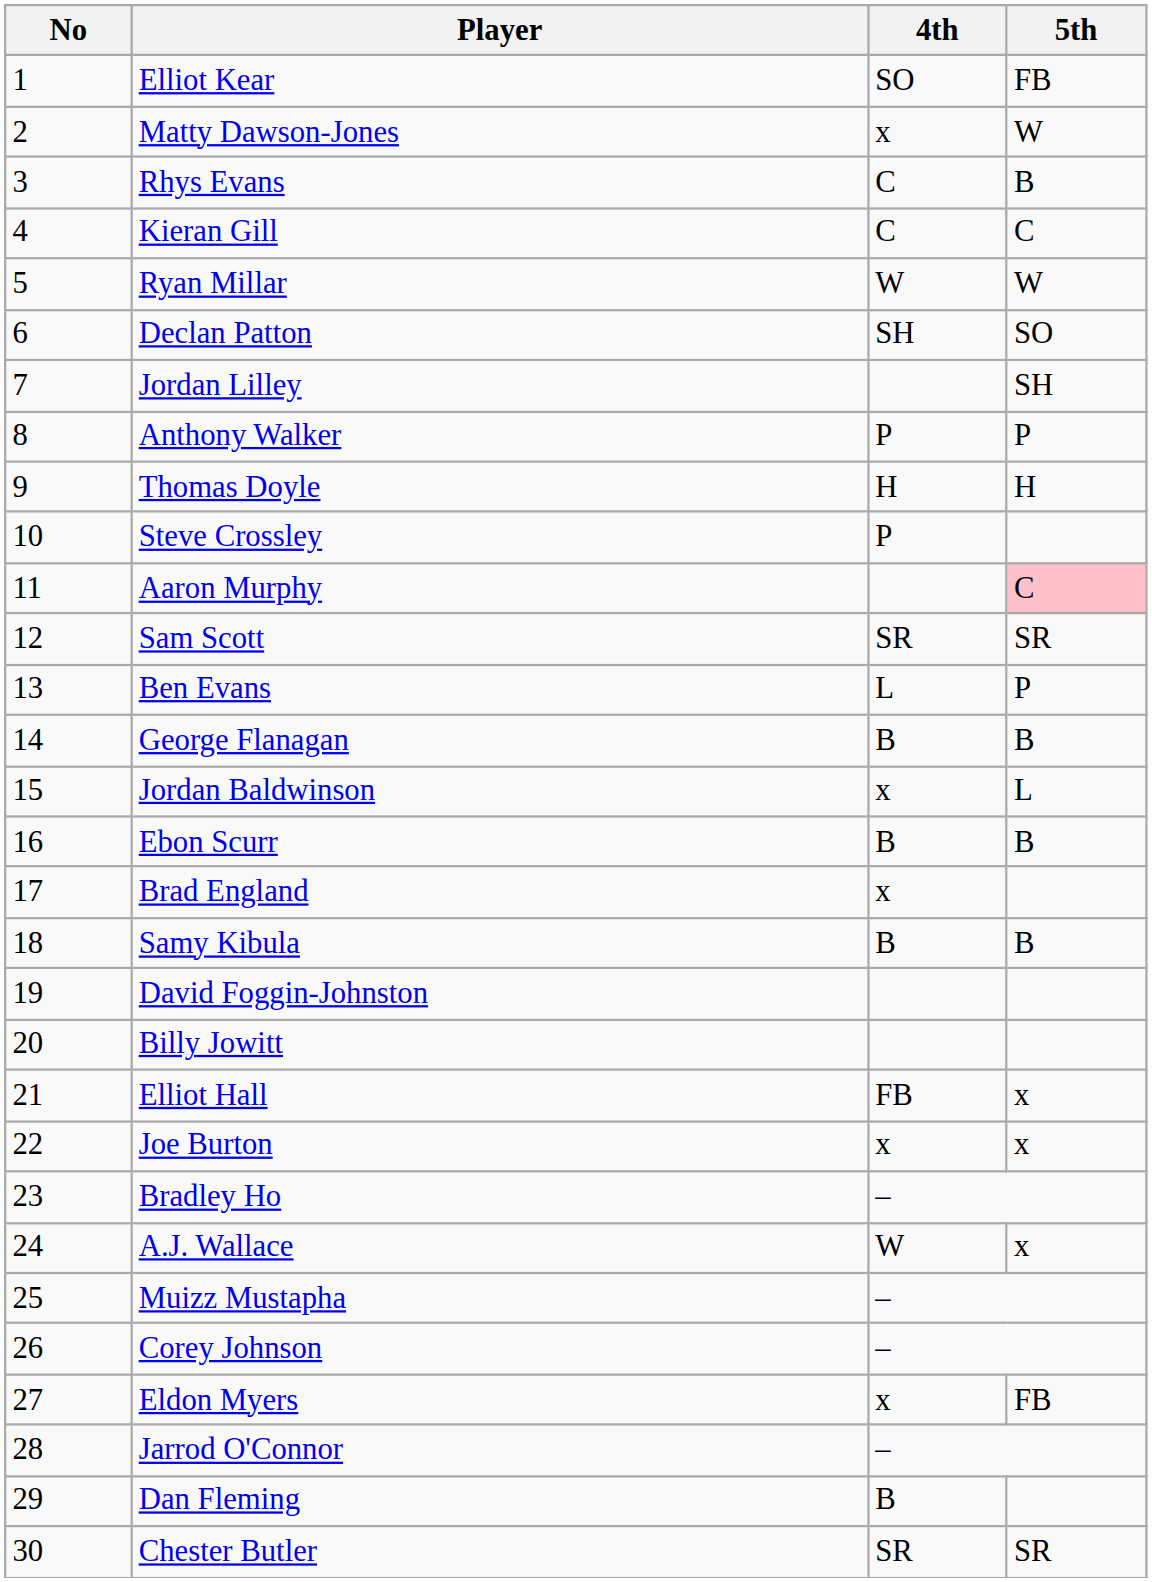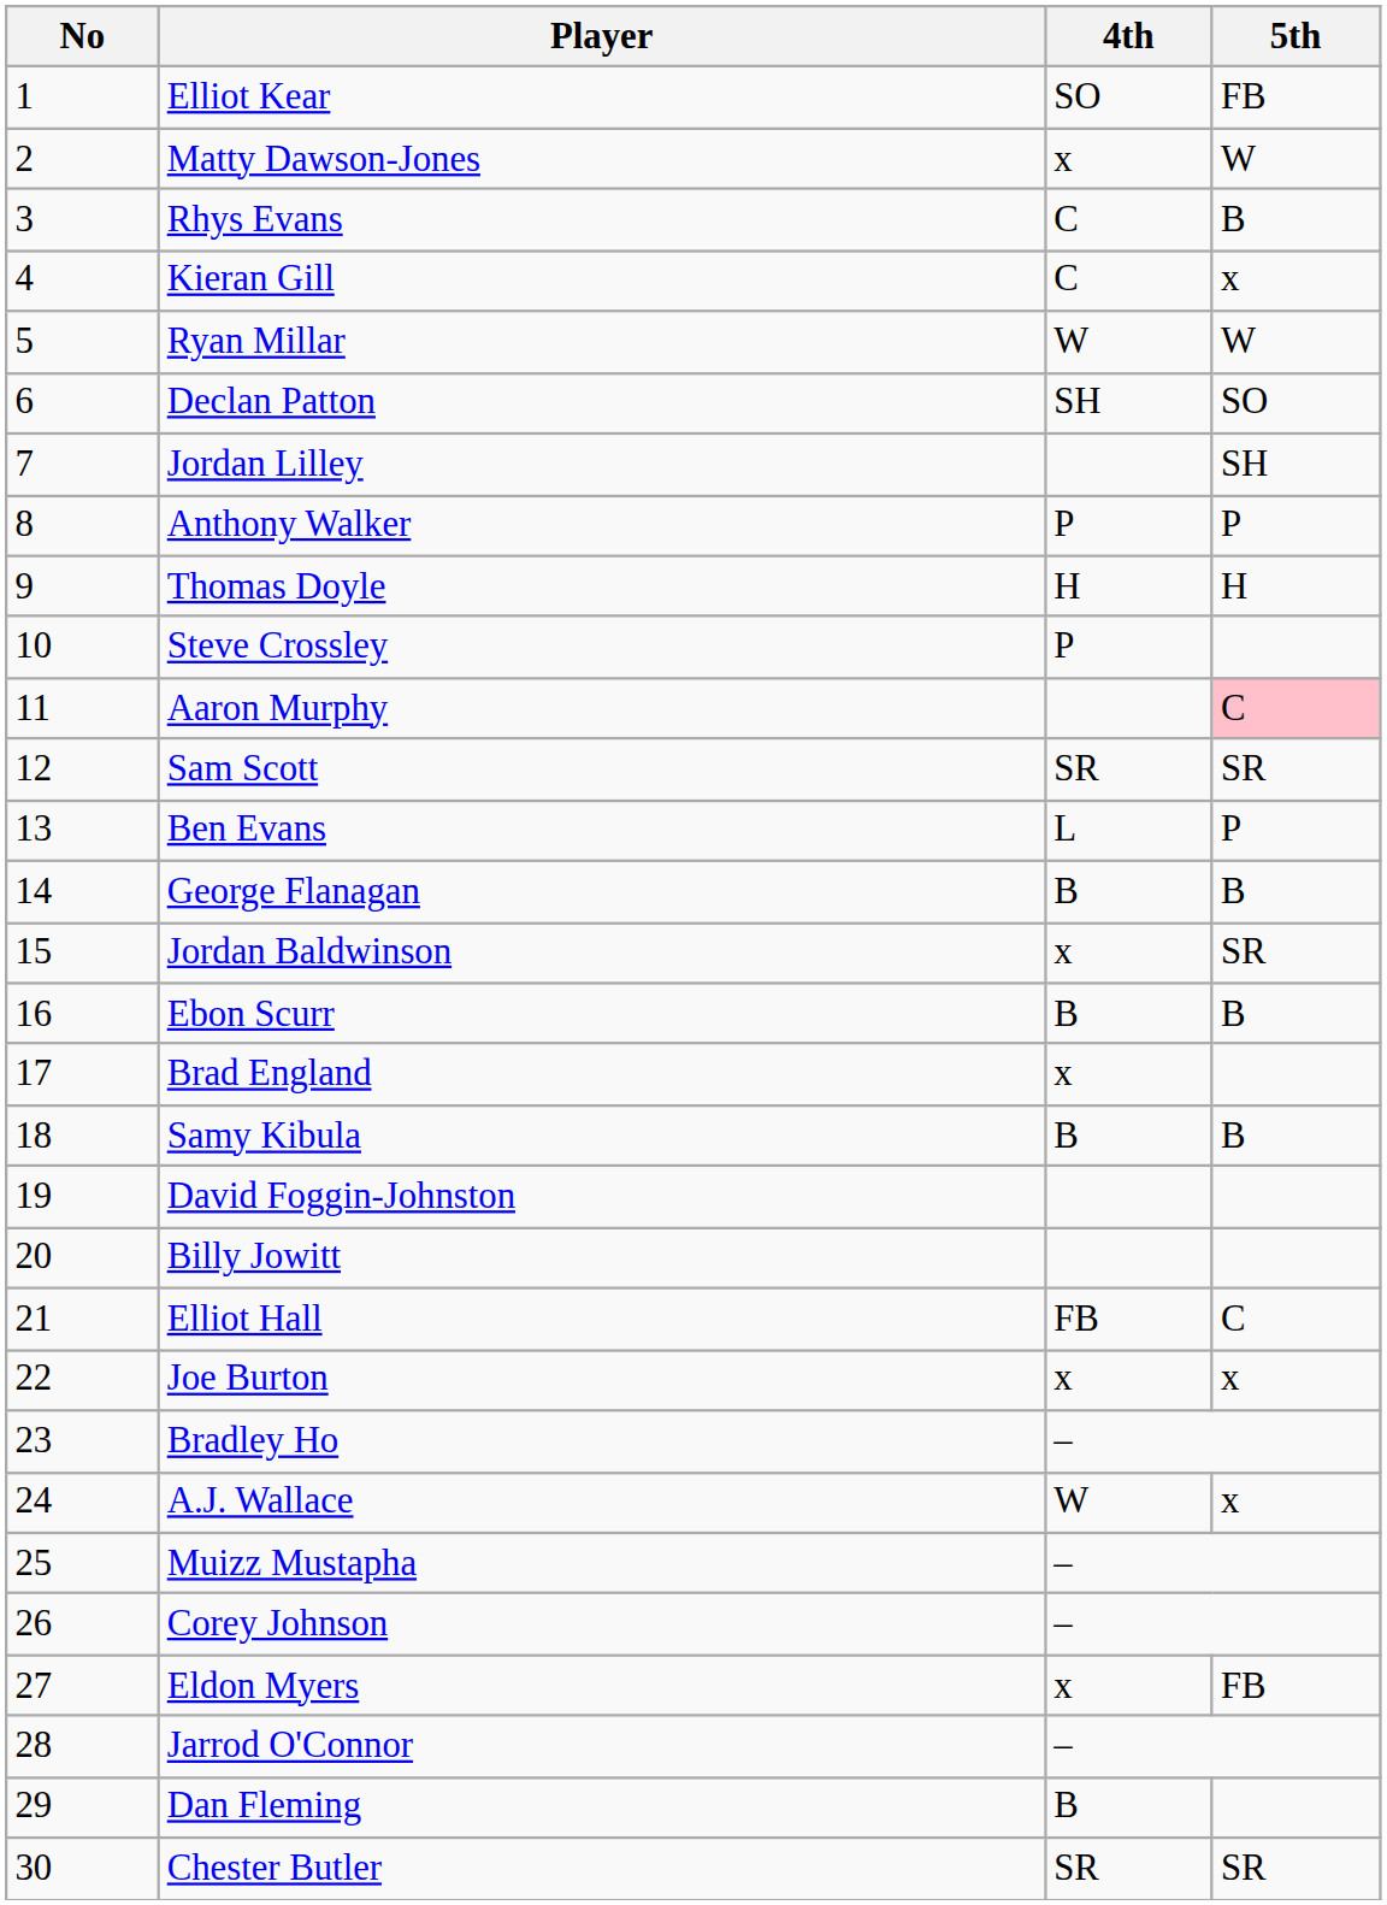Kieran Gill | 5th: C -> x
Jordan Baldwinson | 5th: L -> SR
Elliot Hall | 5th: x -> C
